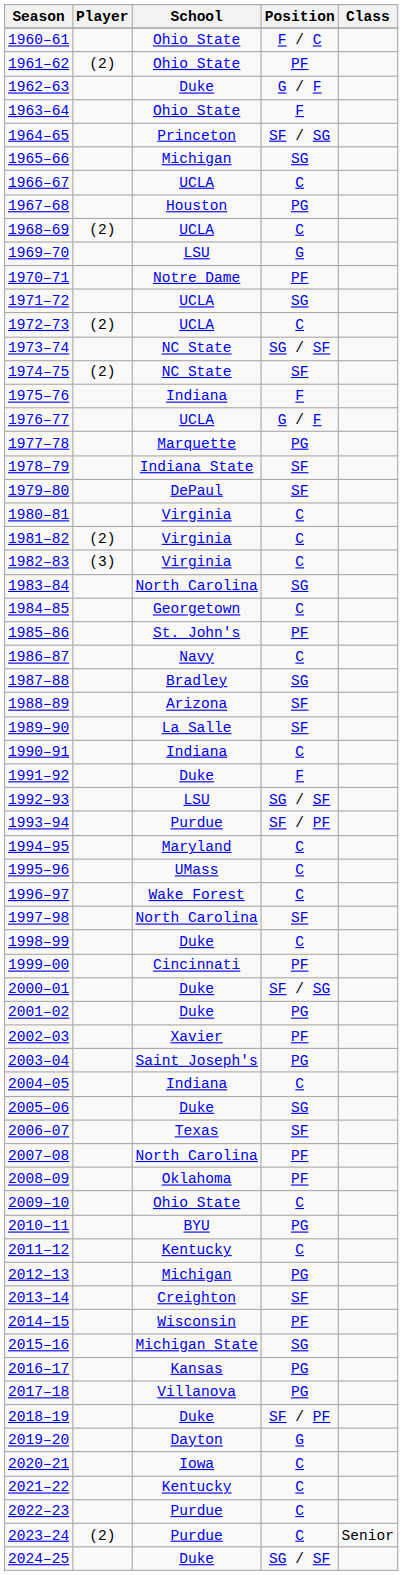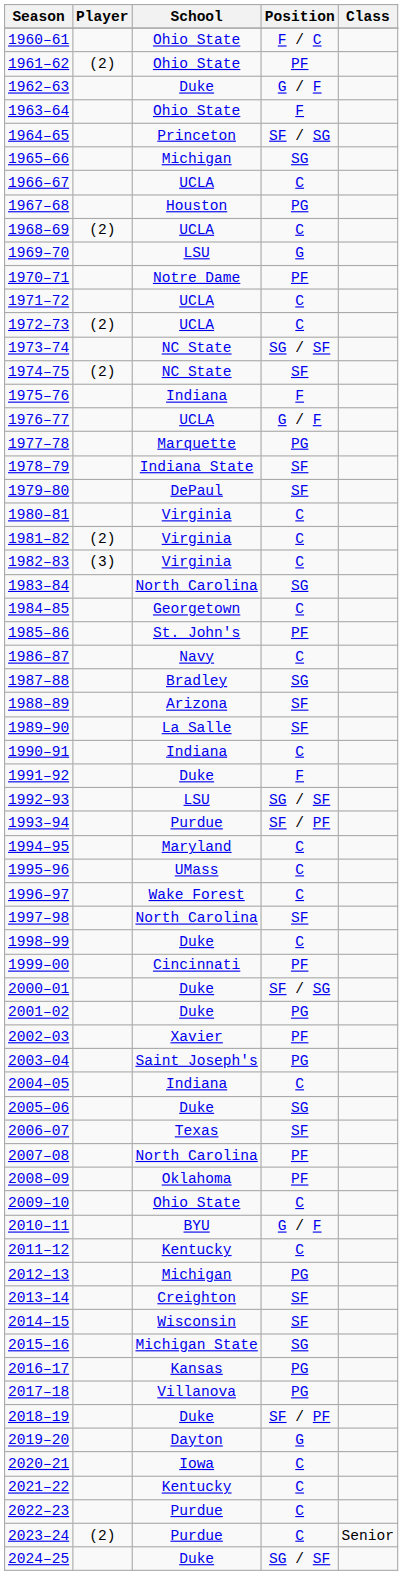1971–72 | Position: SG -> C
2010–11 | Position: PG -> G / F
2014–15 | Position: PF -> SF
